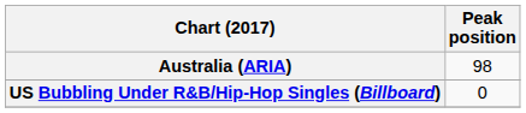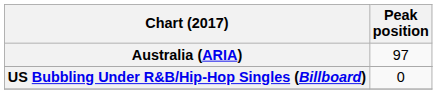Australia (ARIA) | Peak position: 98 -> 97
